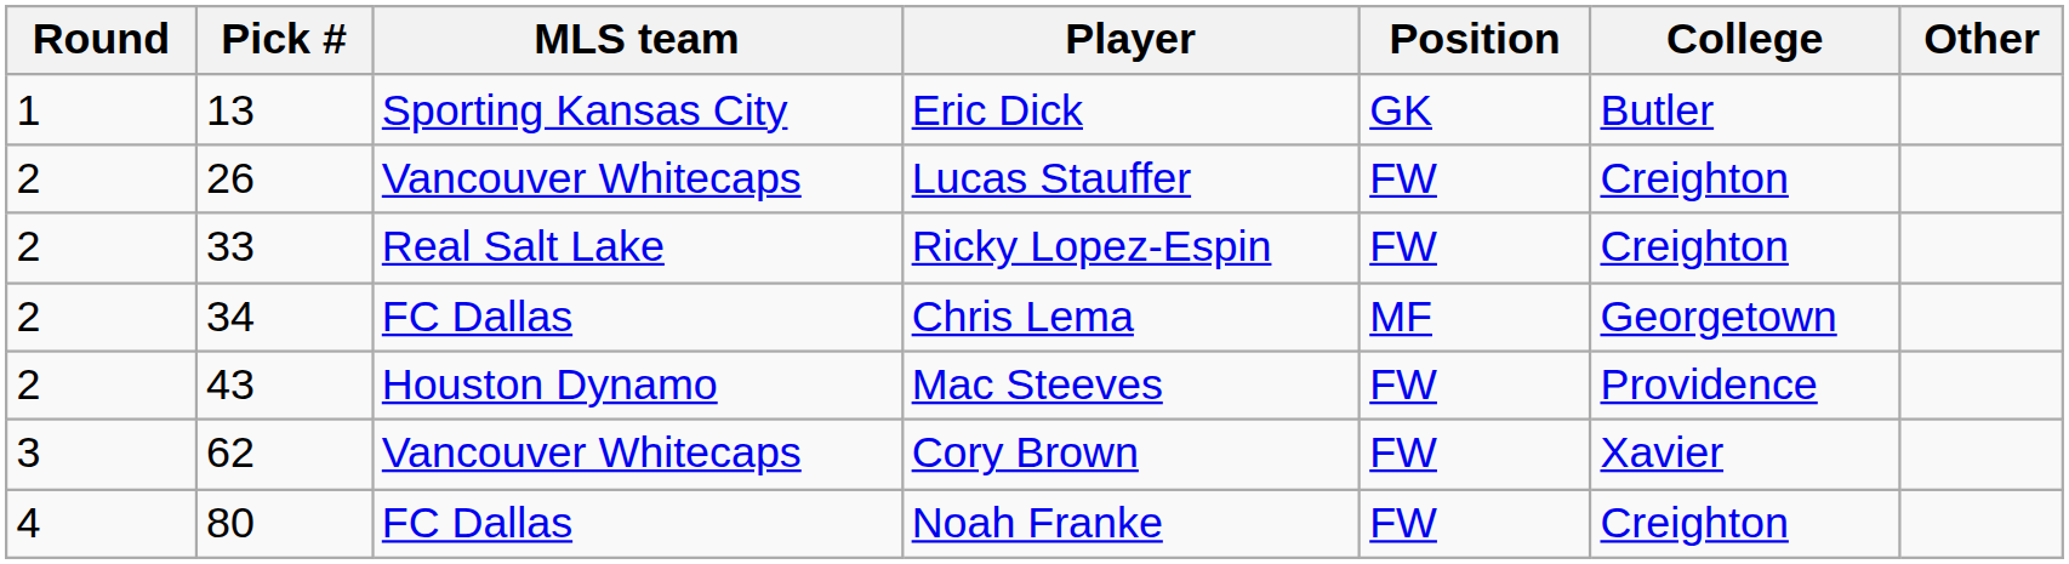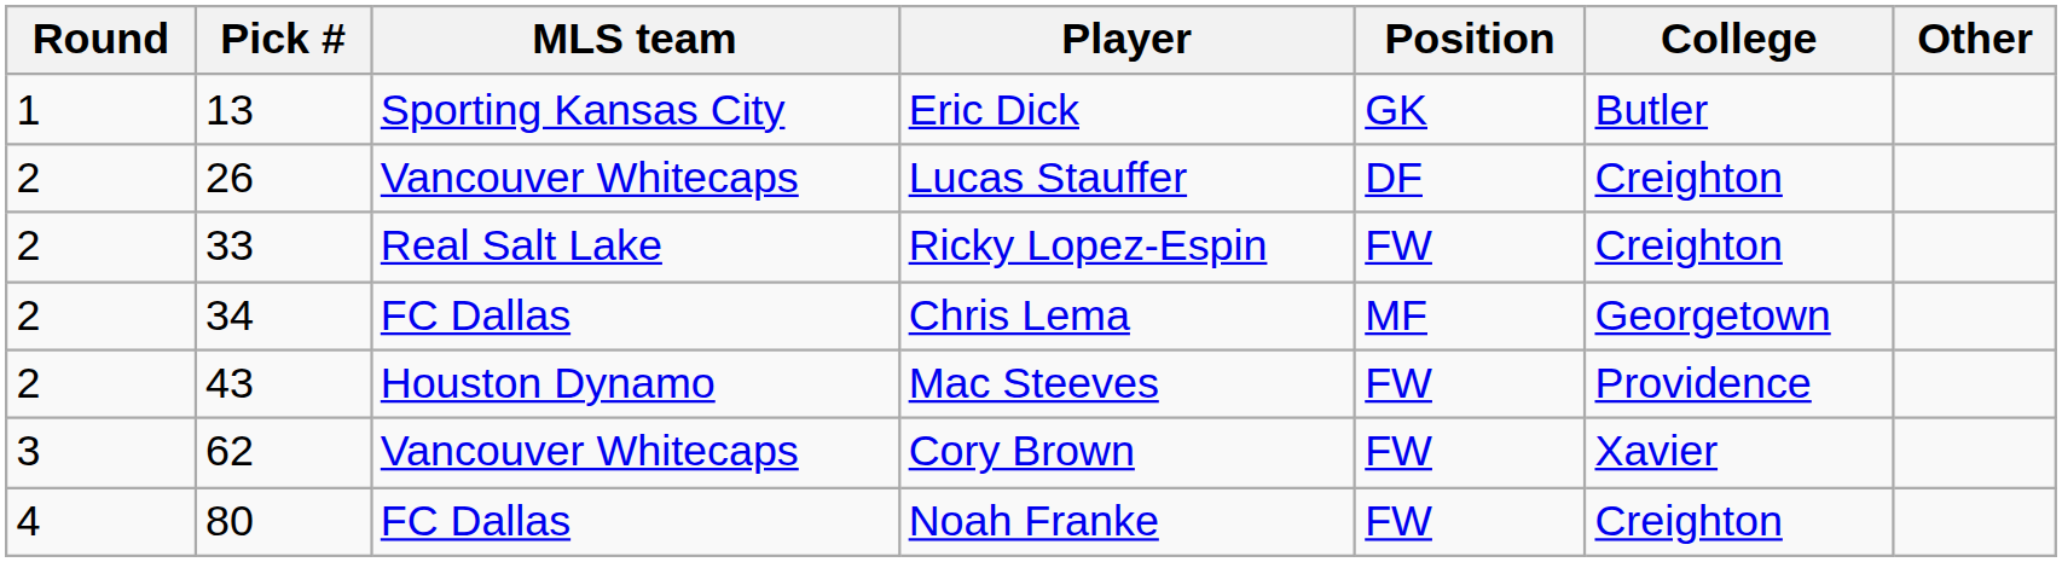Lucas Stauffer | Position: FW -> DF
